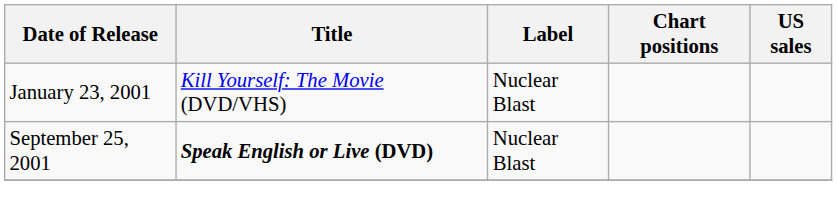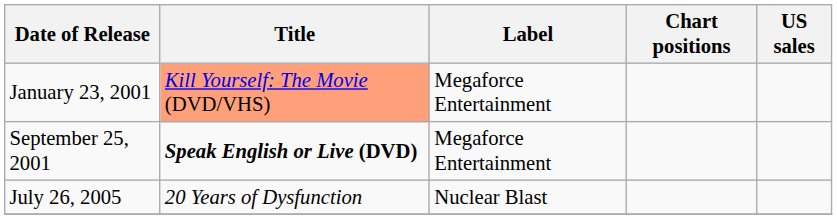January 23, 2001 | Title: no background -> lightsalmon background
January 23, 2001 | Label: Nuclear Blast -> Megaforce Entertainment
September 25, 2001 | Label: Nuclear Blast -> Megaforce Entertainment
+ row: July 26, 2005 | 20 Years of Dysfunction | Nuclear Blast
